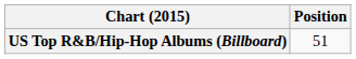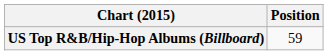US Top R&B/Hip-Hop Albums (Billboard) | Position: 51 -> 59
